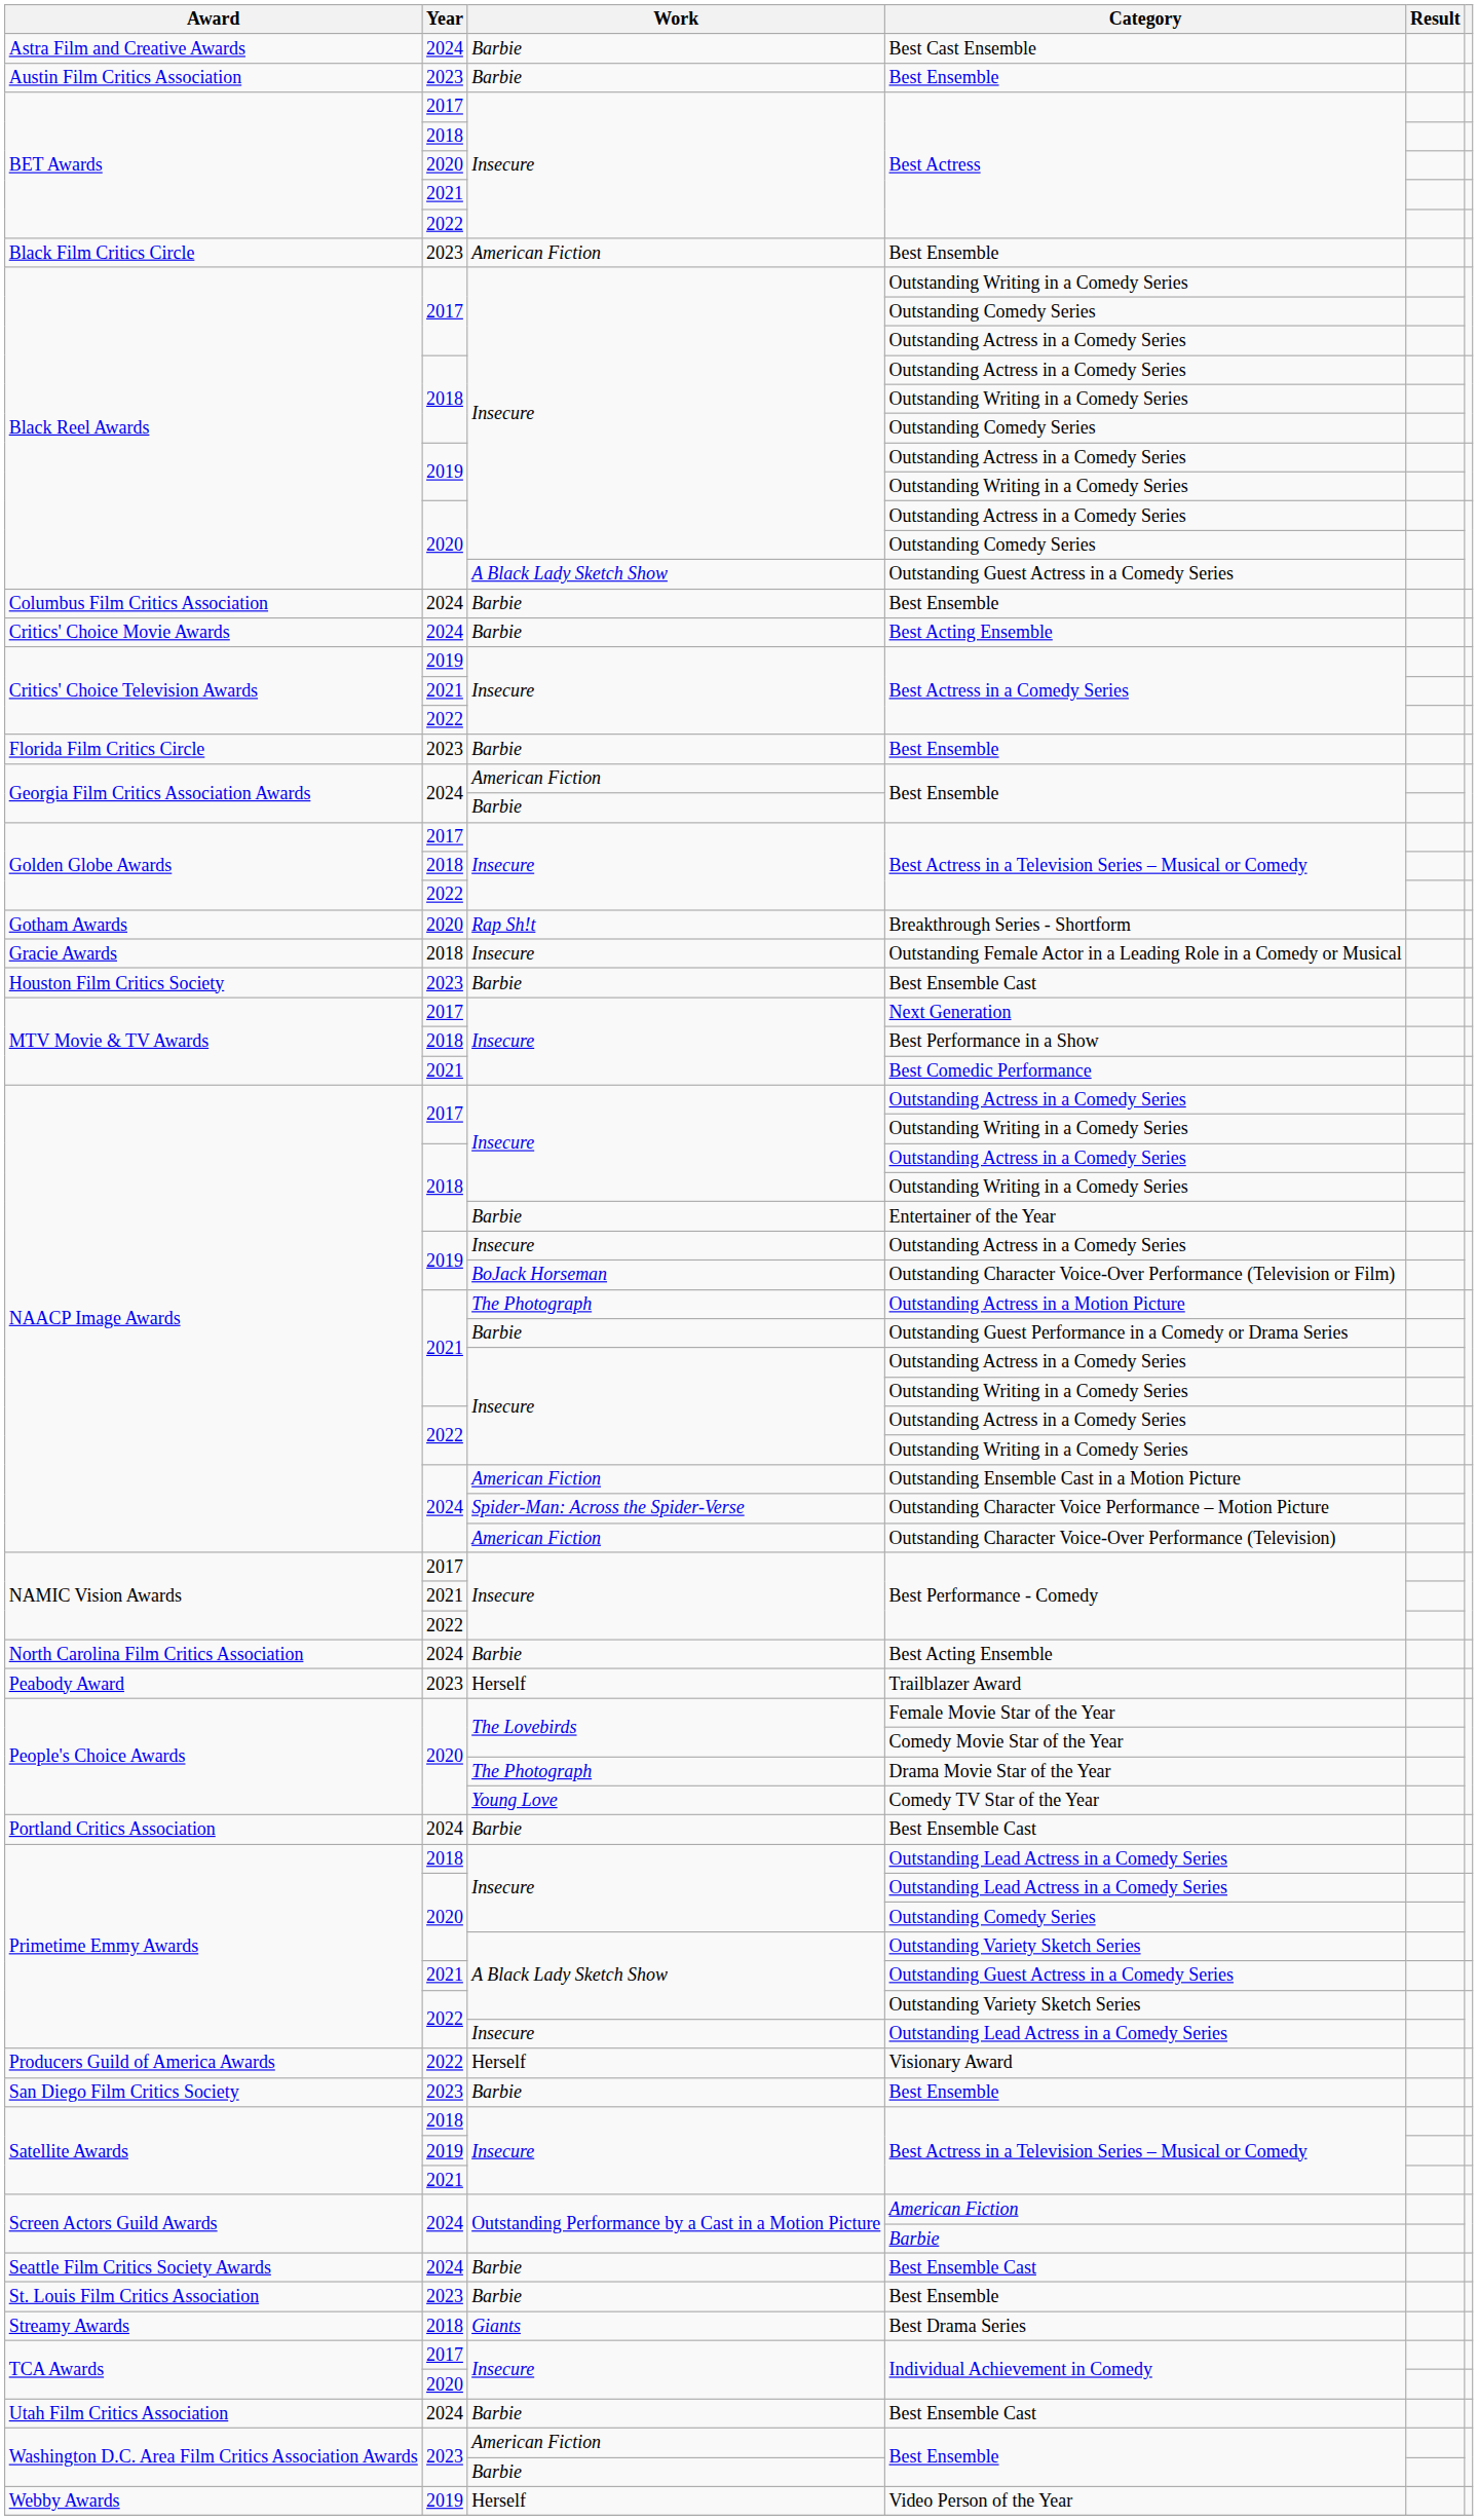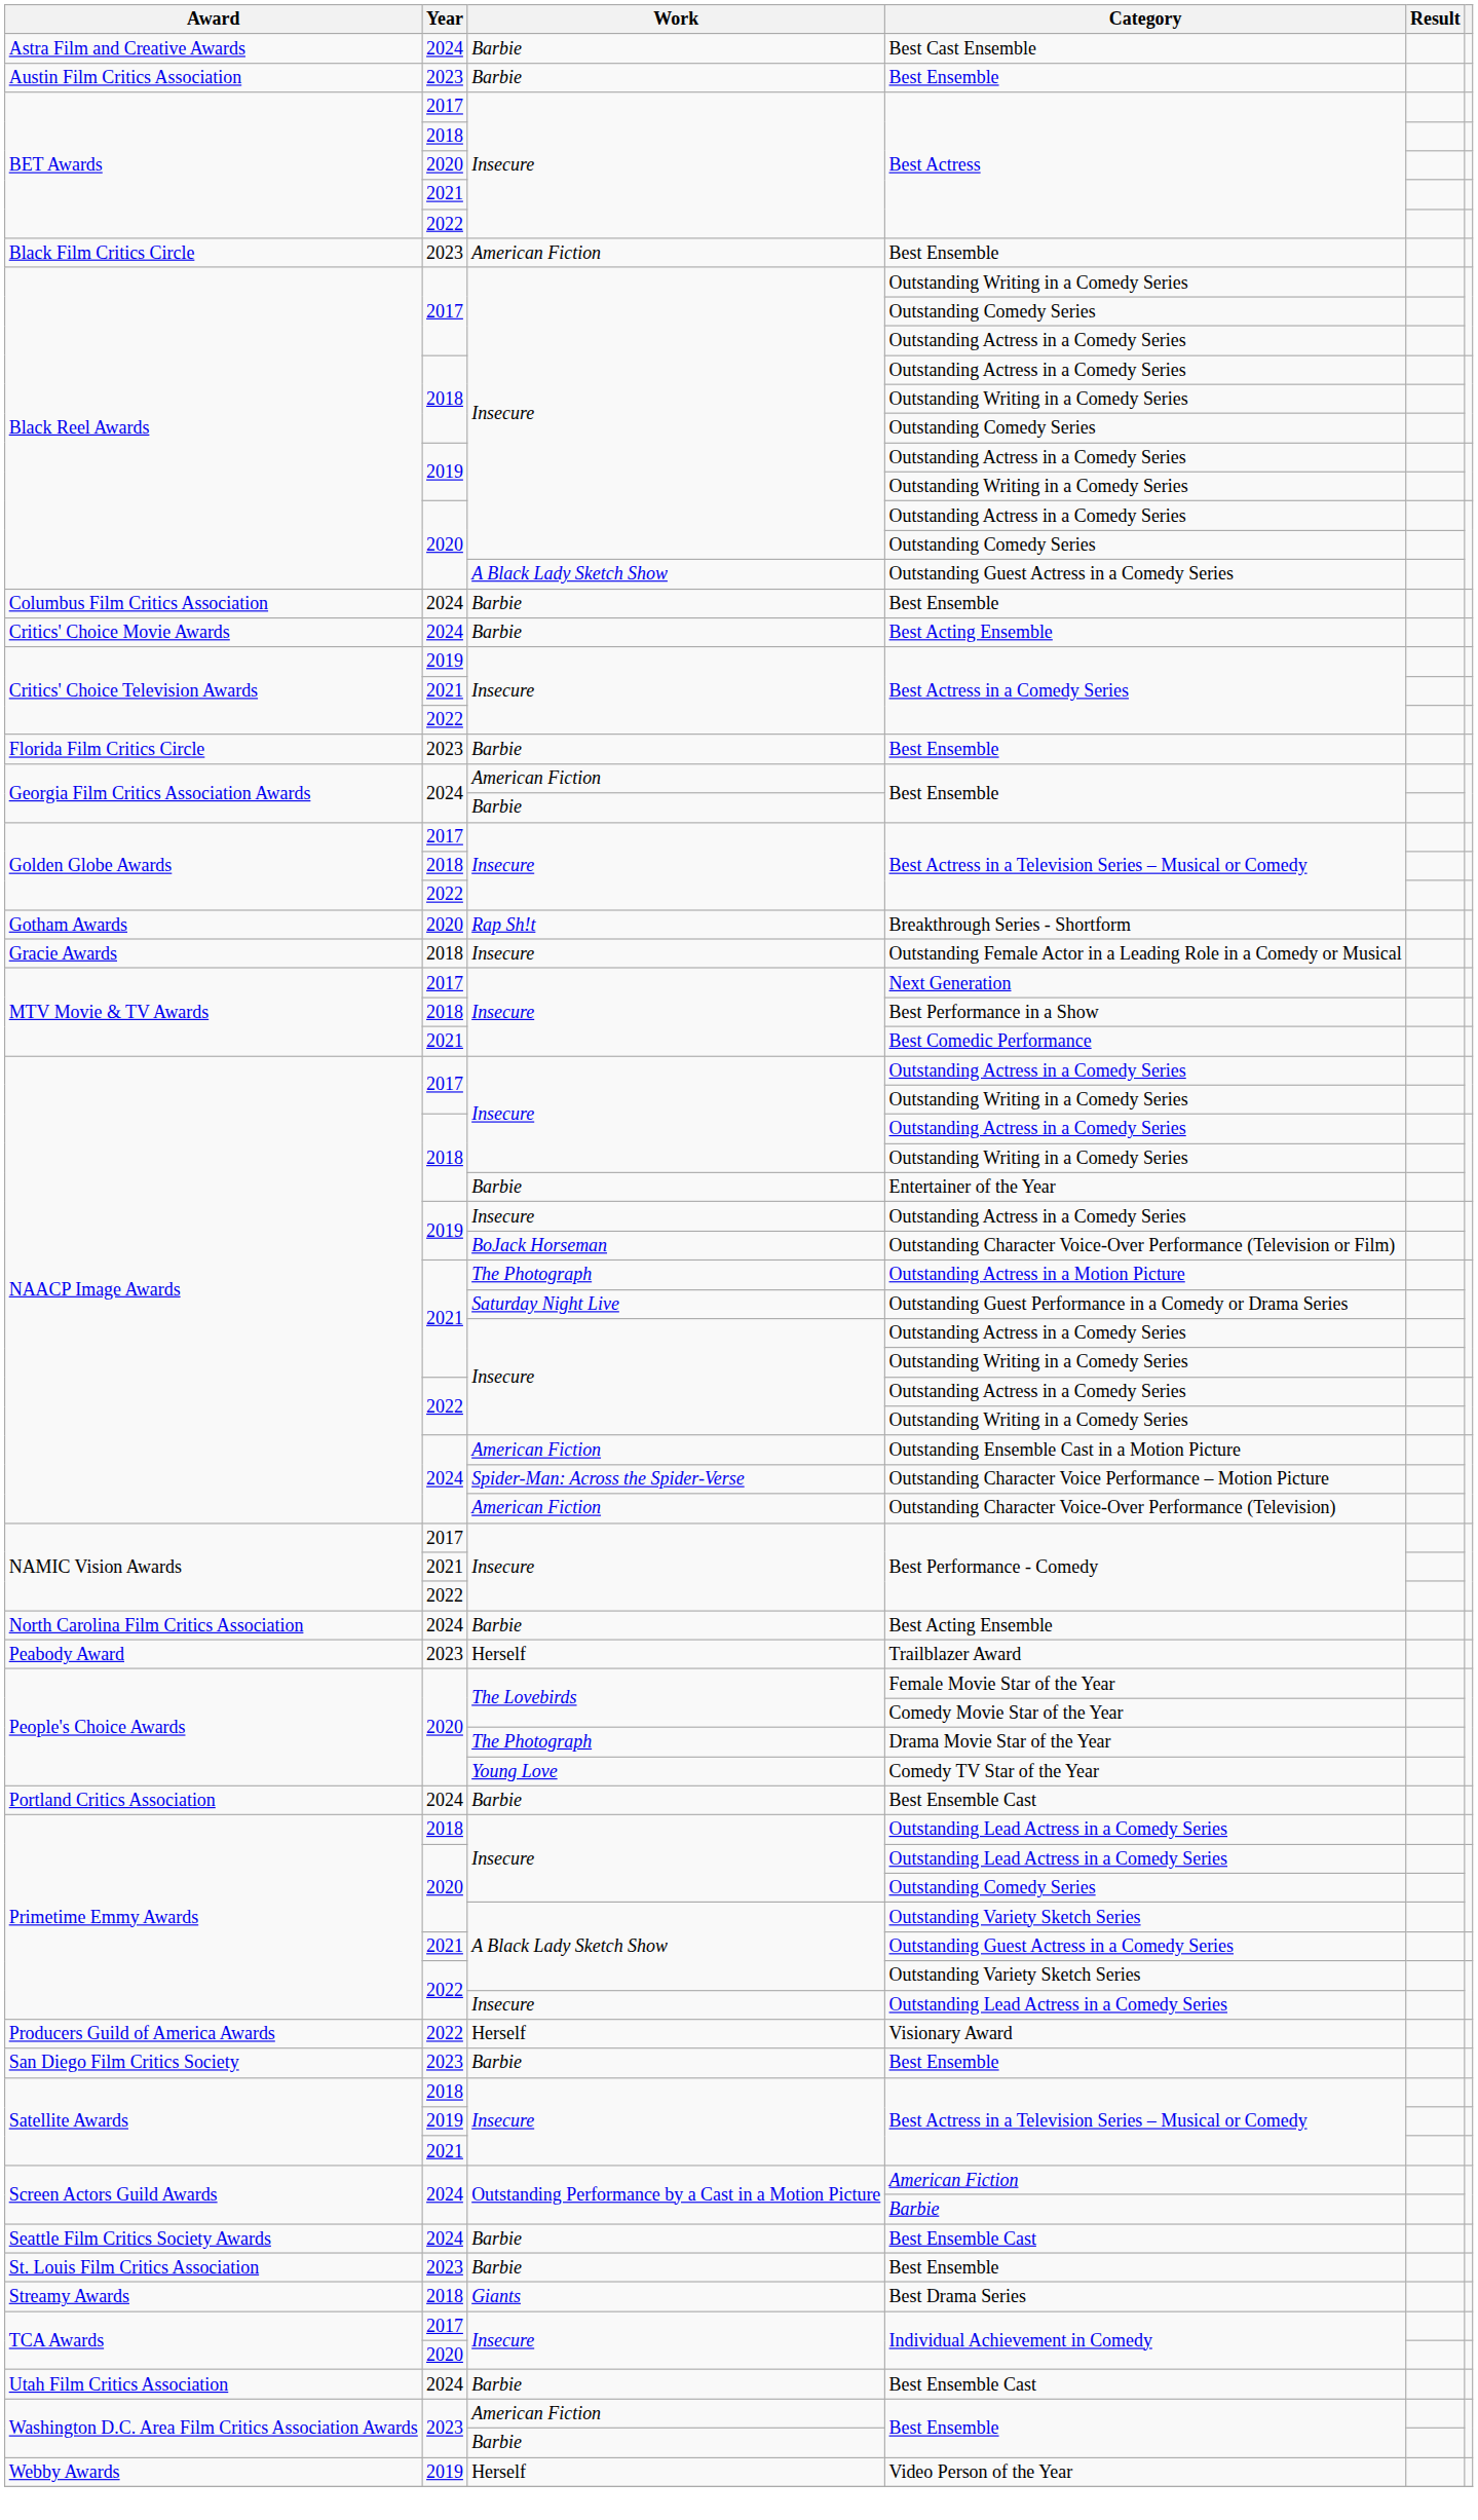- row: Houston Film Critics Society | 2023 | Barbie | Best Ensemble Cast
Outstanding Guest Performance in a Comedy or Drama Series | Work: Barbie -> Saturday Night Live
